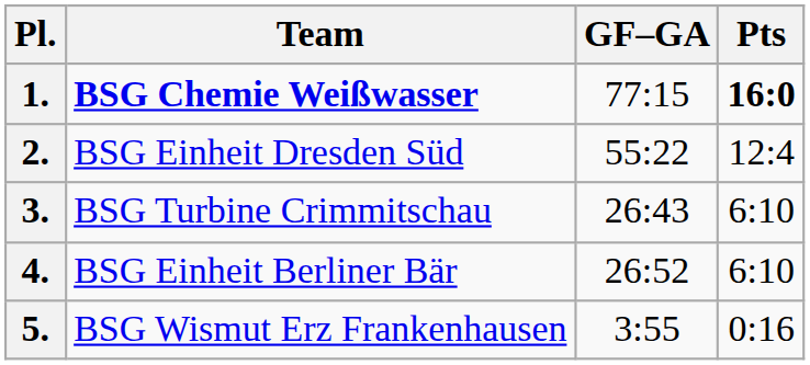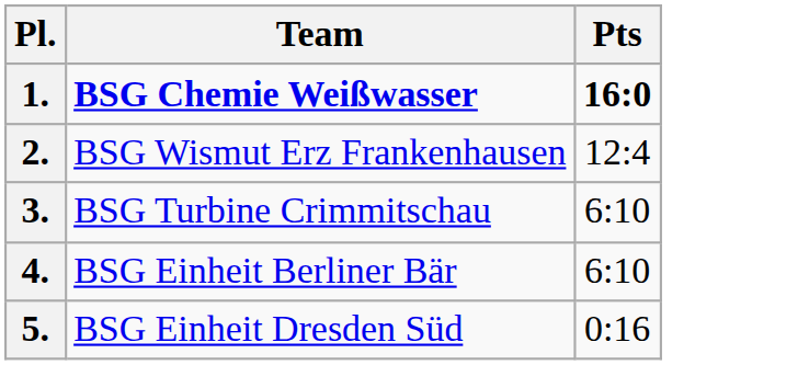- column: GF–GA | 77:15 | 55:22 | 26:43 | 26:52 | 3:55
2. | Team: BSG Einheit Dresden Süd -> BSG Wismut Erz Frankenhausen
5. | Team: BSG Wismut Erz Frankenhausen -> BSG Einheit Dresden Süd
